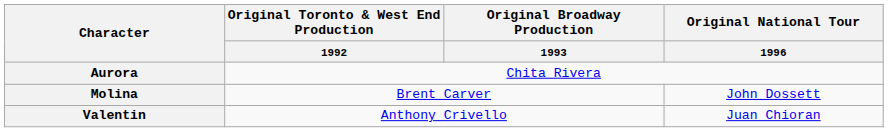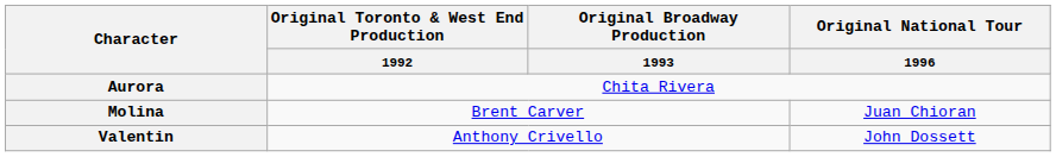Molina | Original National Tour / 1996: John Dossett -> Juan Chioran
Valentin | Original National Tour / 1996: Juan Chioran -> John Dossett
